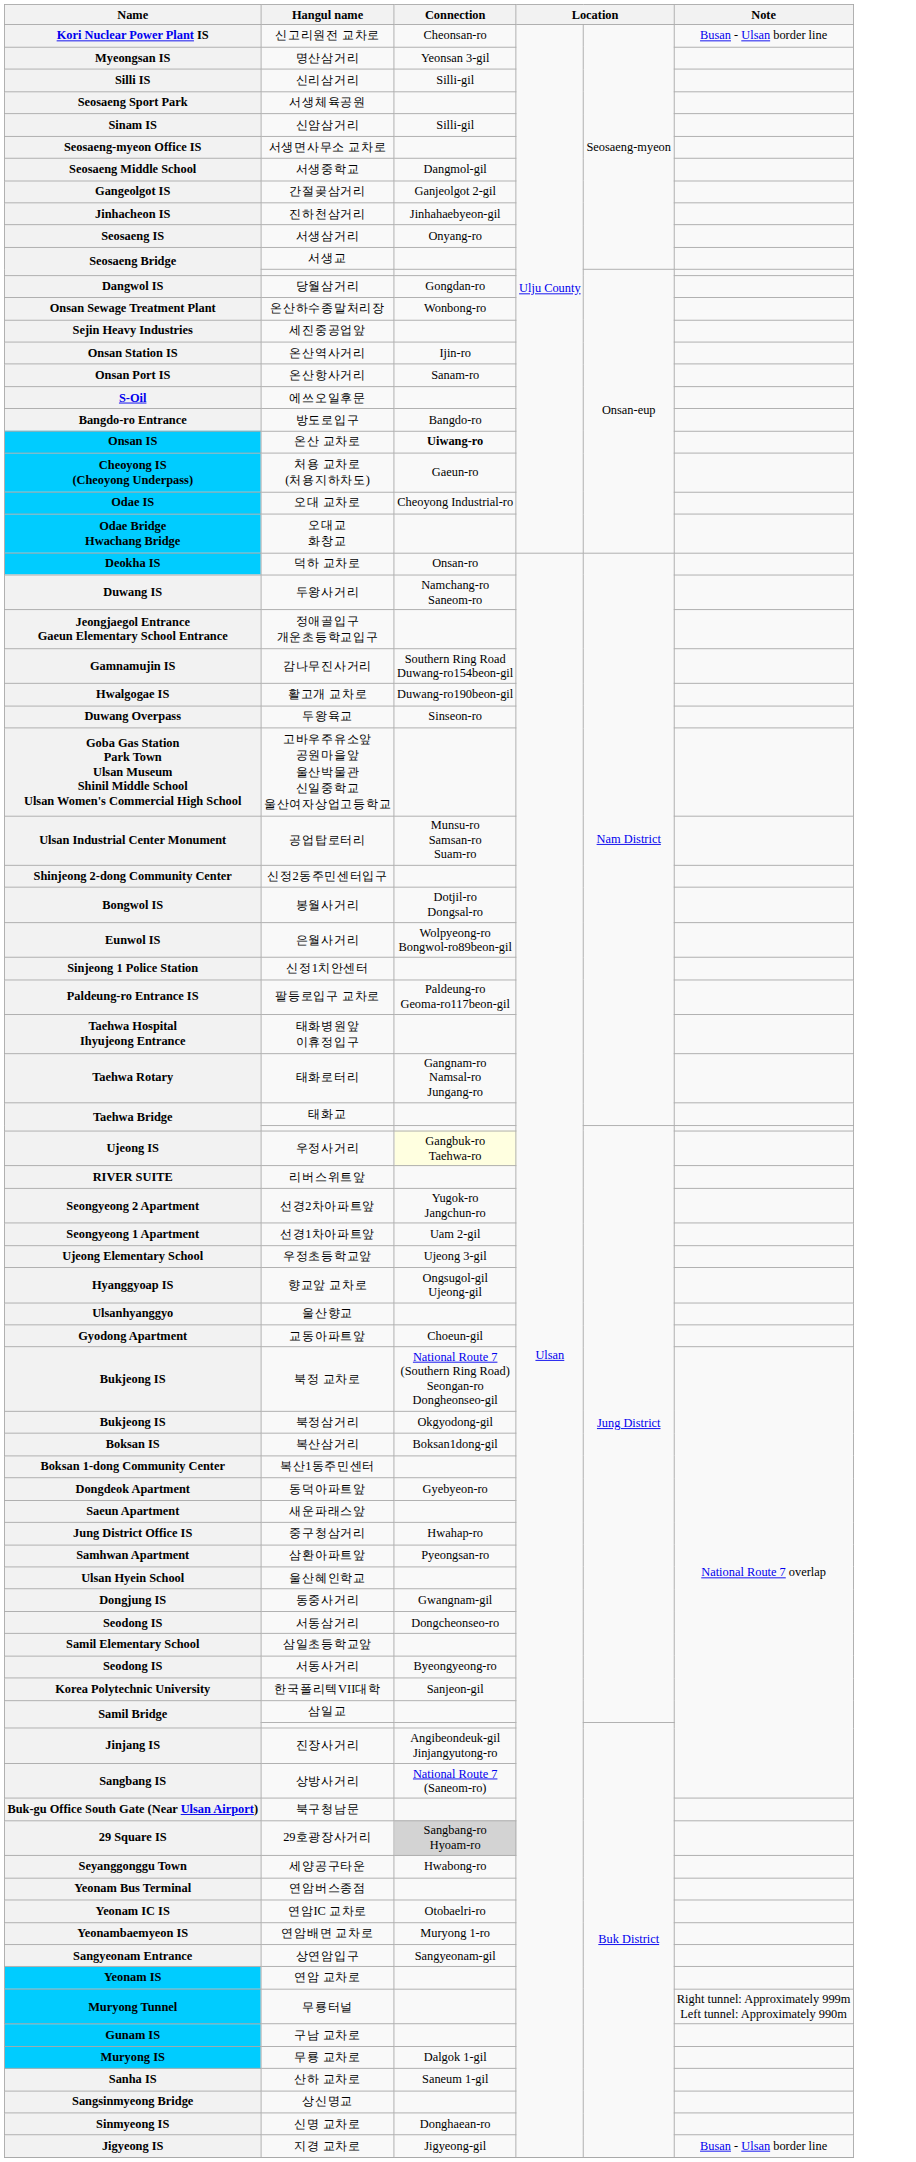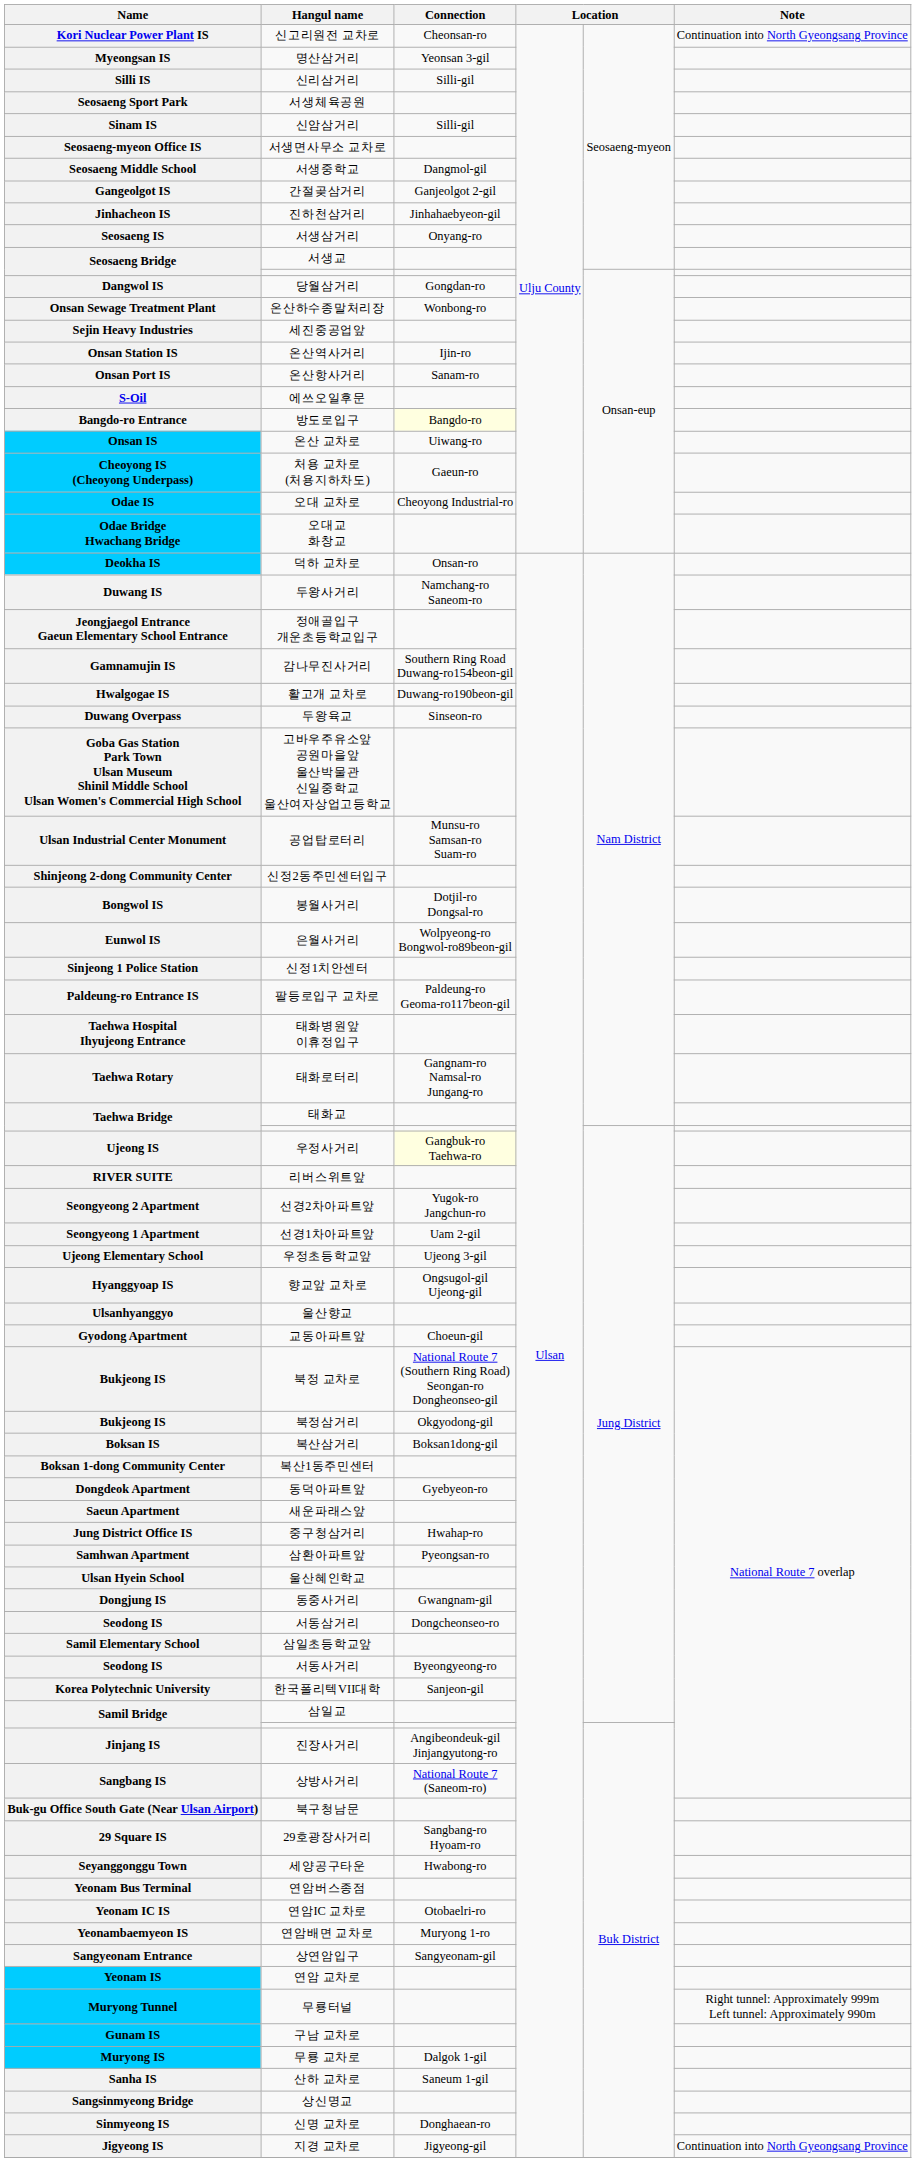신고리원전 교차로 | Note: Busan - Ulsan border line -> Continuation into North Gyeongsang Province
방도로입구 | Connection: no background -> lightyellow background
온산 교차로 | Connection: bold -> normal
29호광장사거리 | Connection: lightgrey background -> no background
지경 교차로 | Note: Busan - Ulsan border line -> Continuation into North Gyeongsang Province
